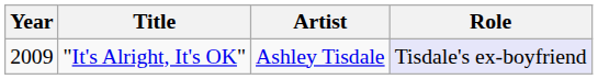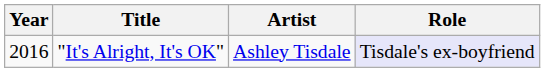"It's Alright, It's OK" | Year: 2009 -> 2016
